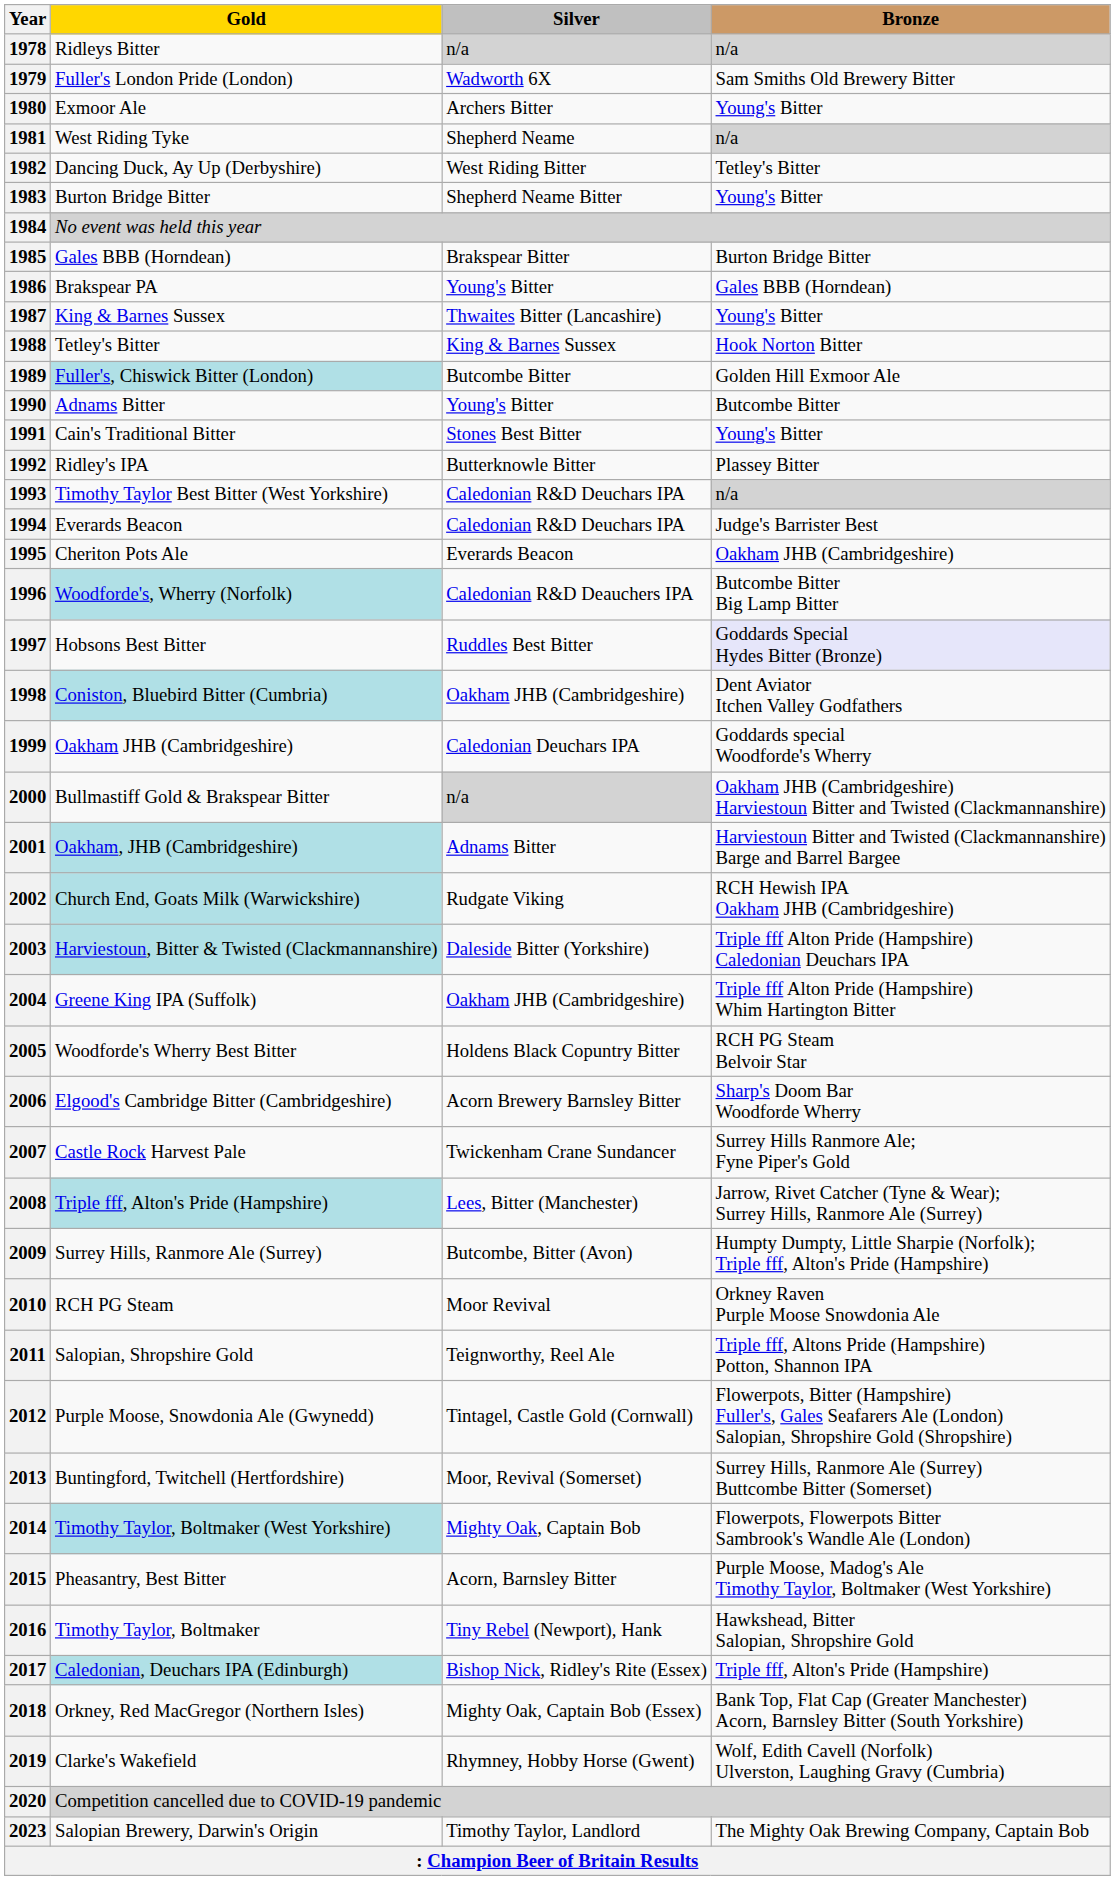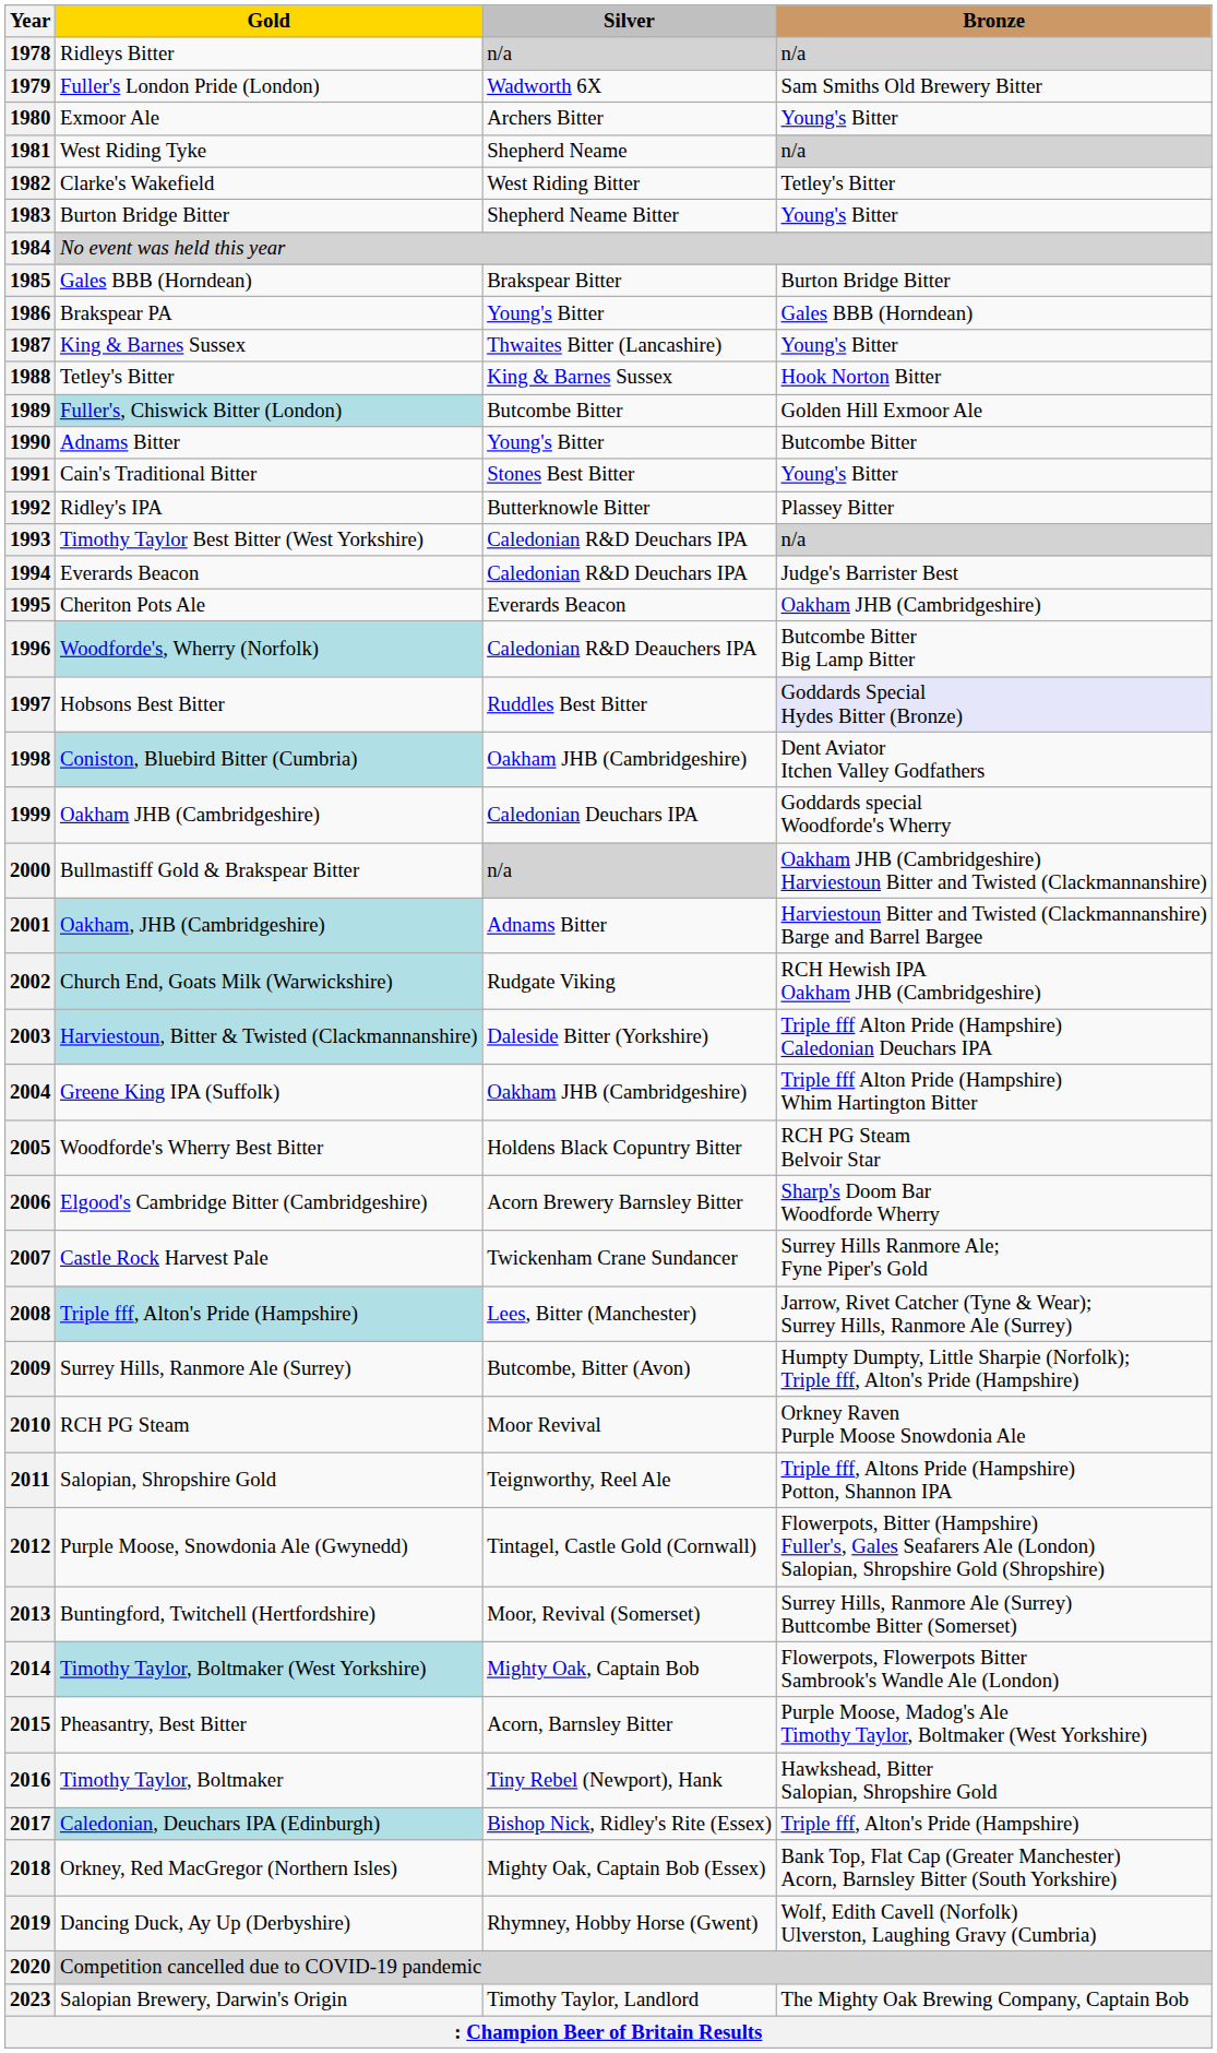1982 | Gold: Dancing Duck, Ay Up (Derbyshire) -> Clarke's Wakefield
2019 | Gold: Clarke's Wakefield -> Dancing Duck, Ay Up (Derbyshire)
